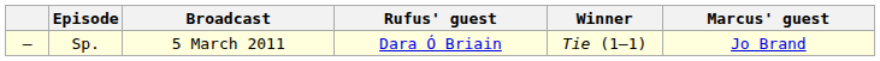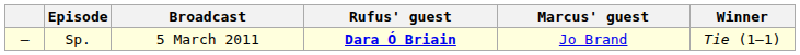columns swapped: Marcus' guest <-> Winner
Sp. | Rufus' guest: normal -> bold
